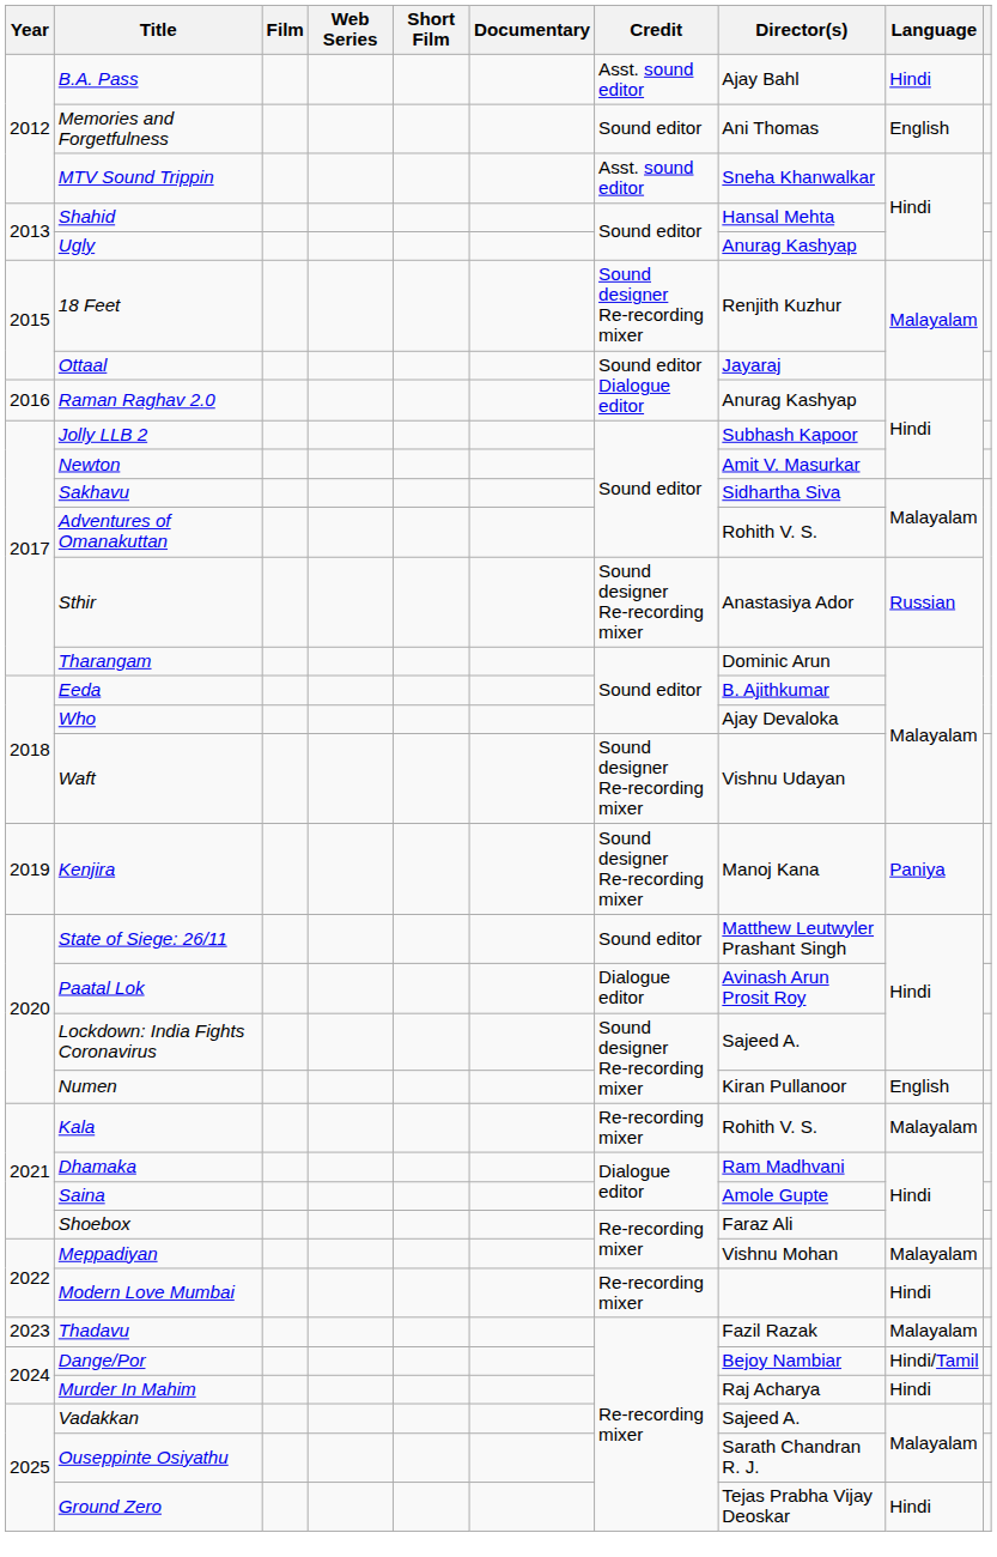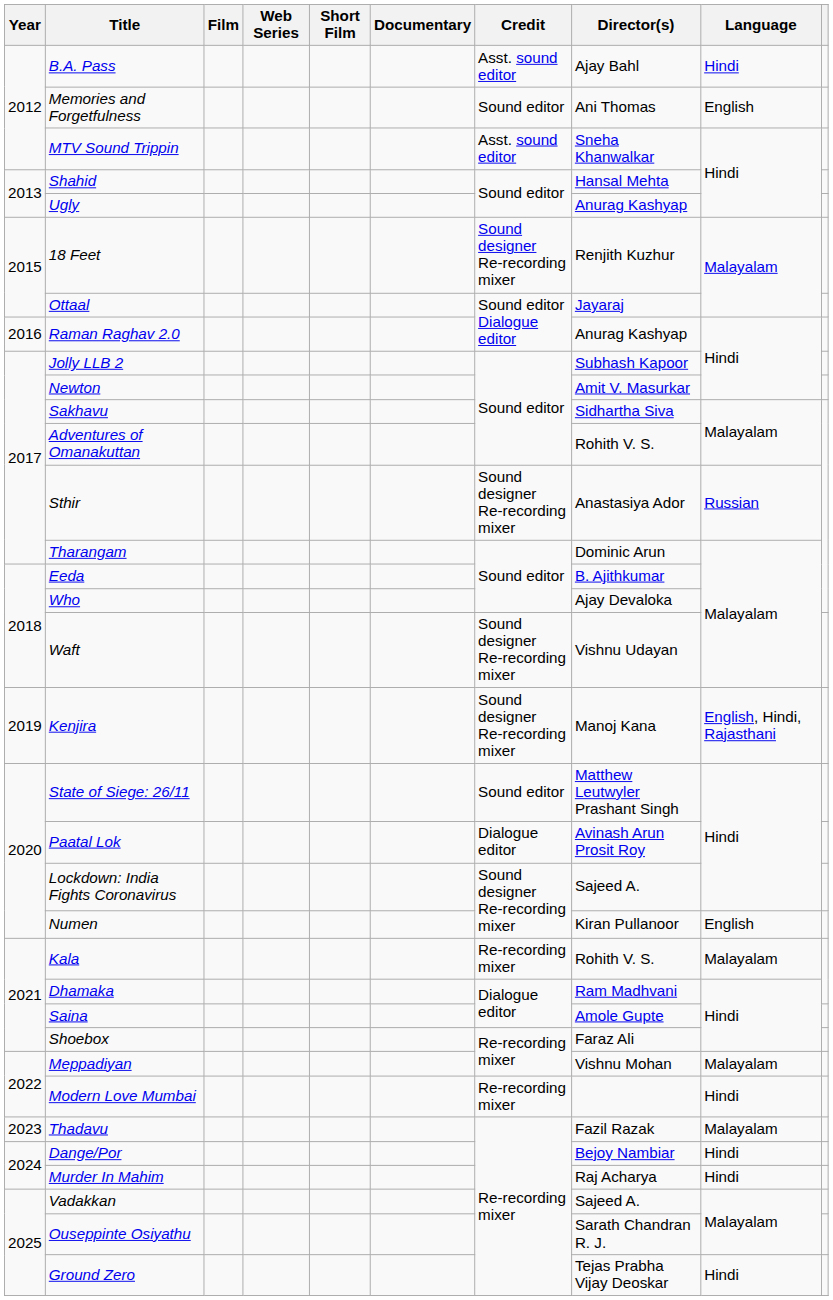Kenjira | Language: Paniya -> English, Hindi, Rajasthani
Dange/Por | Language: Hindi/Tamil -> Hindi
